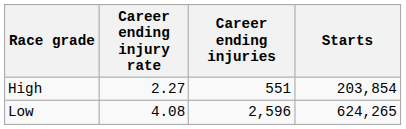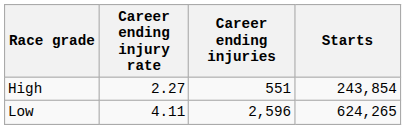High | Starts: 203,854 -> 243,854
Low | Career ending injury rate: 4.08 -> 4.11
